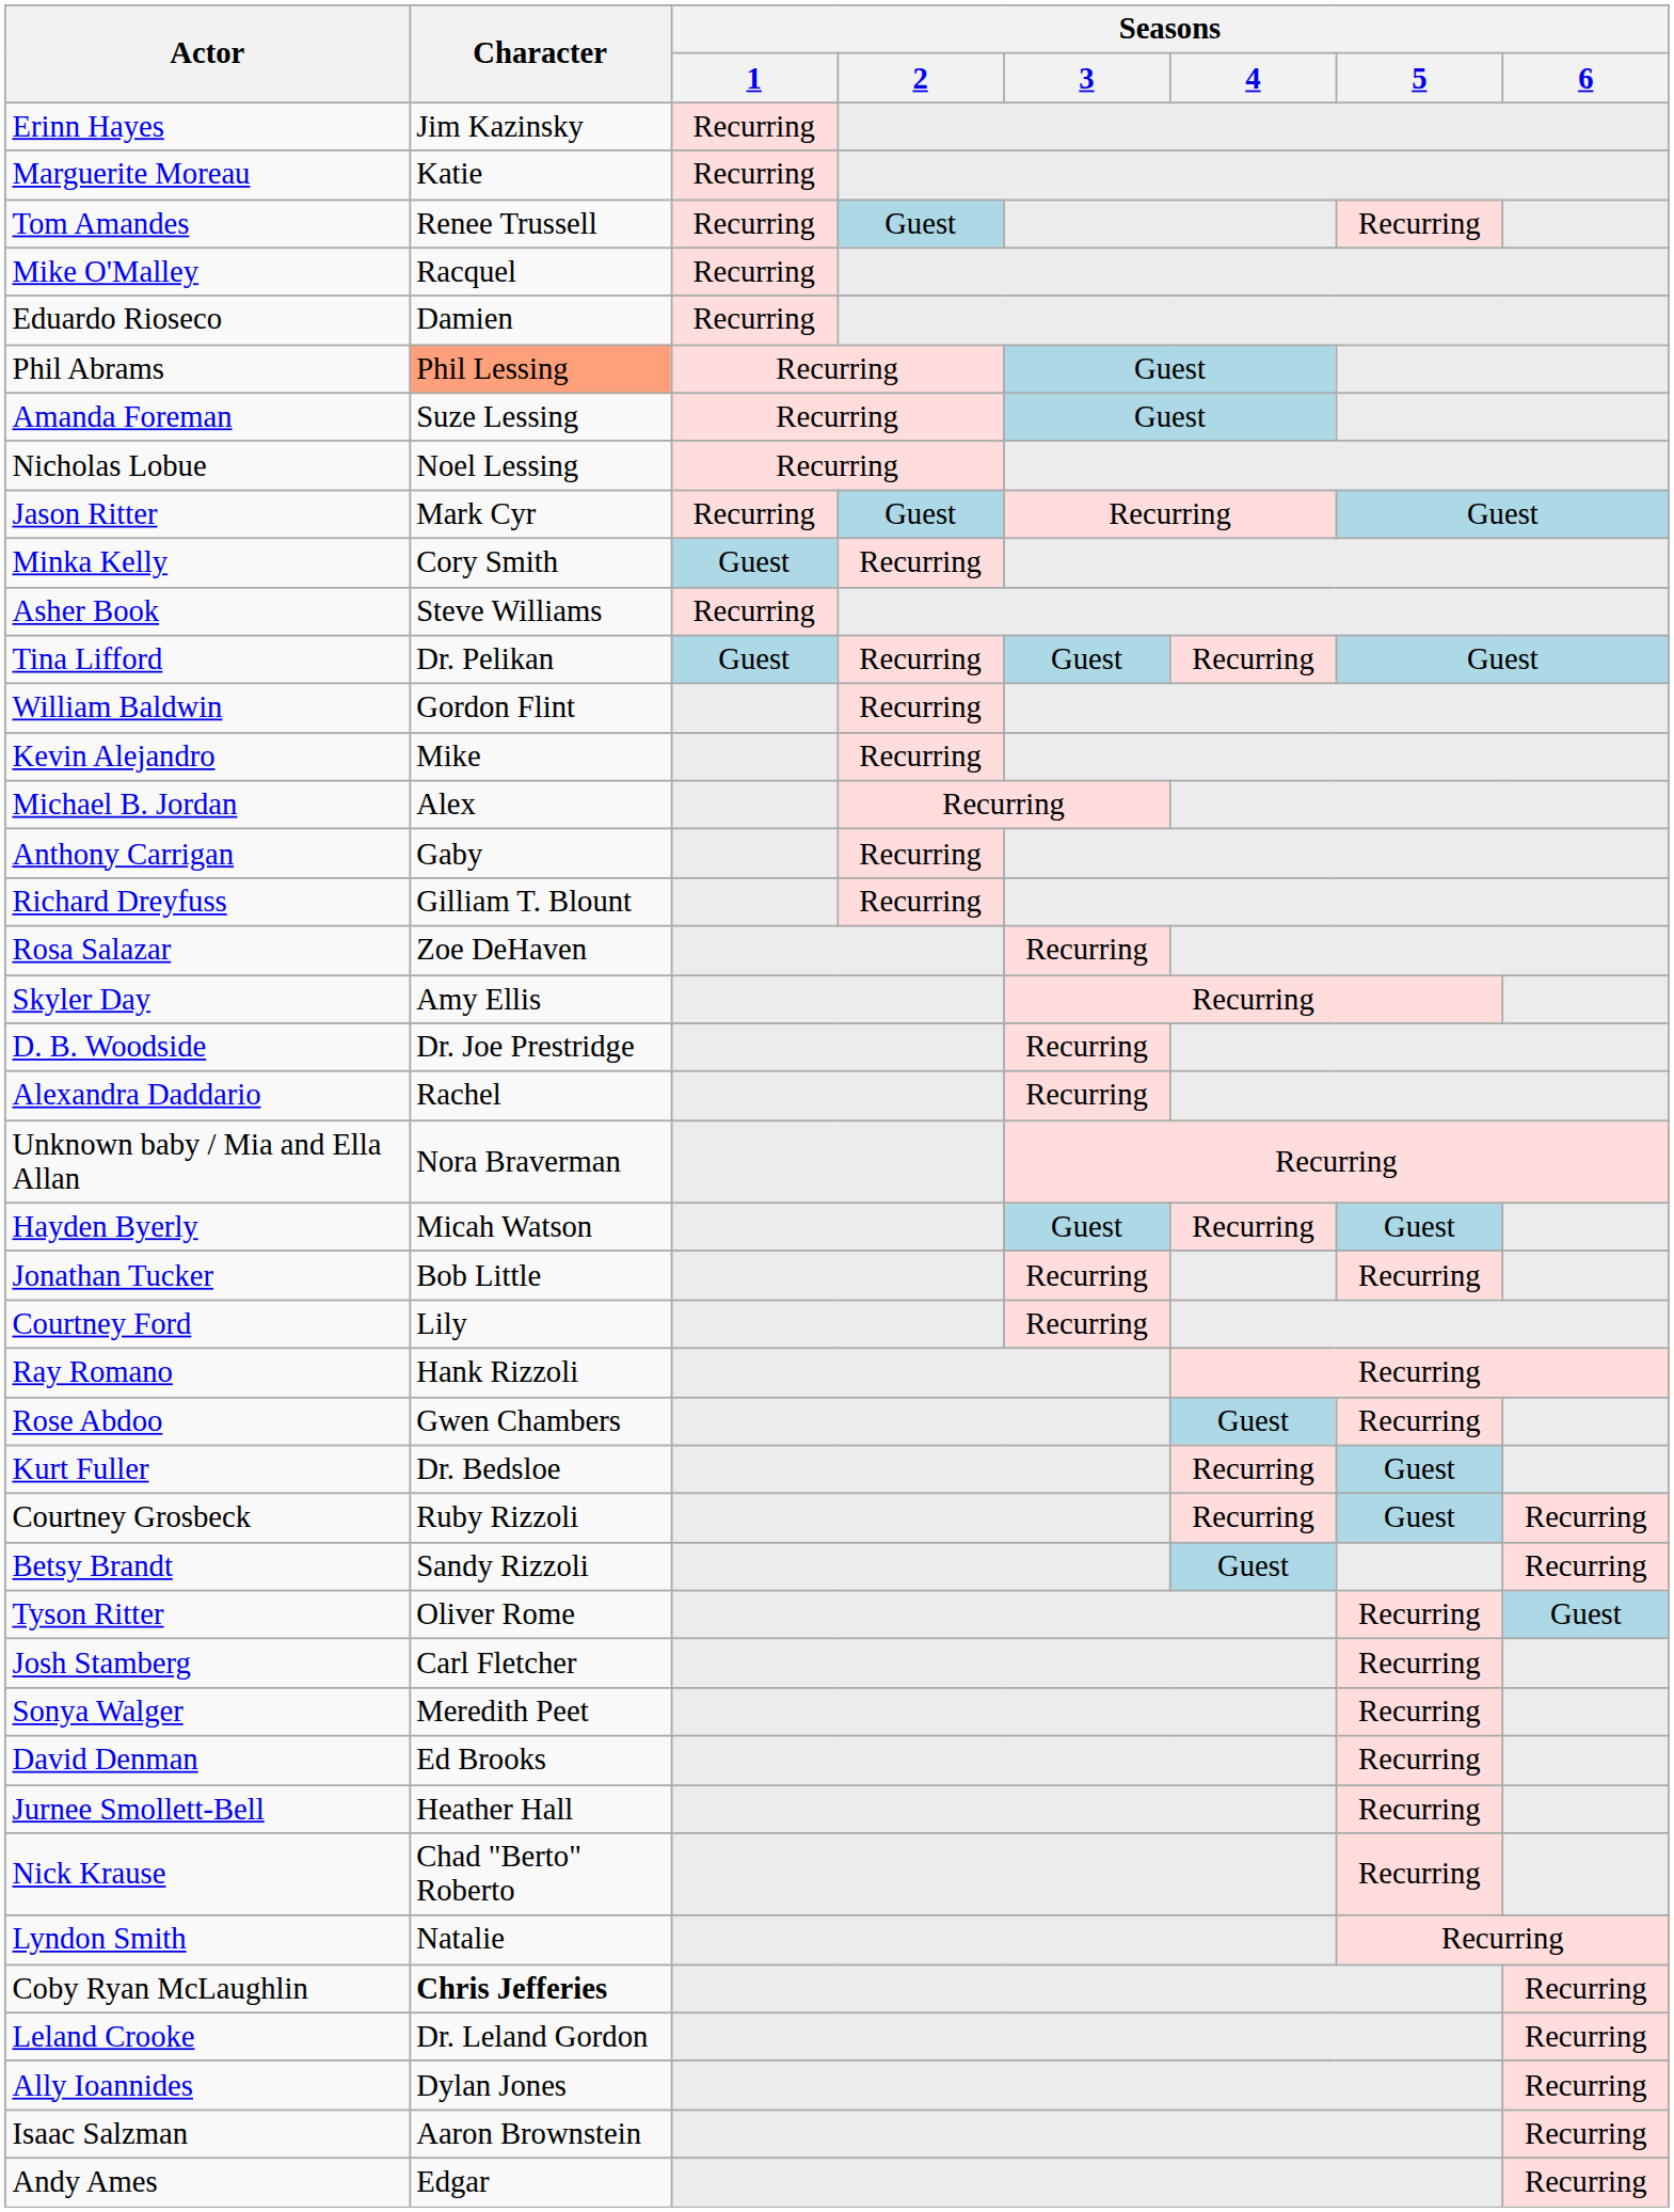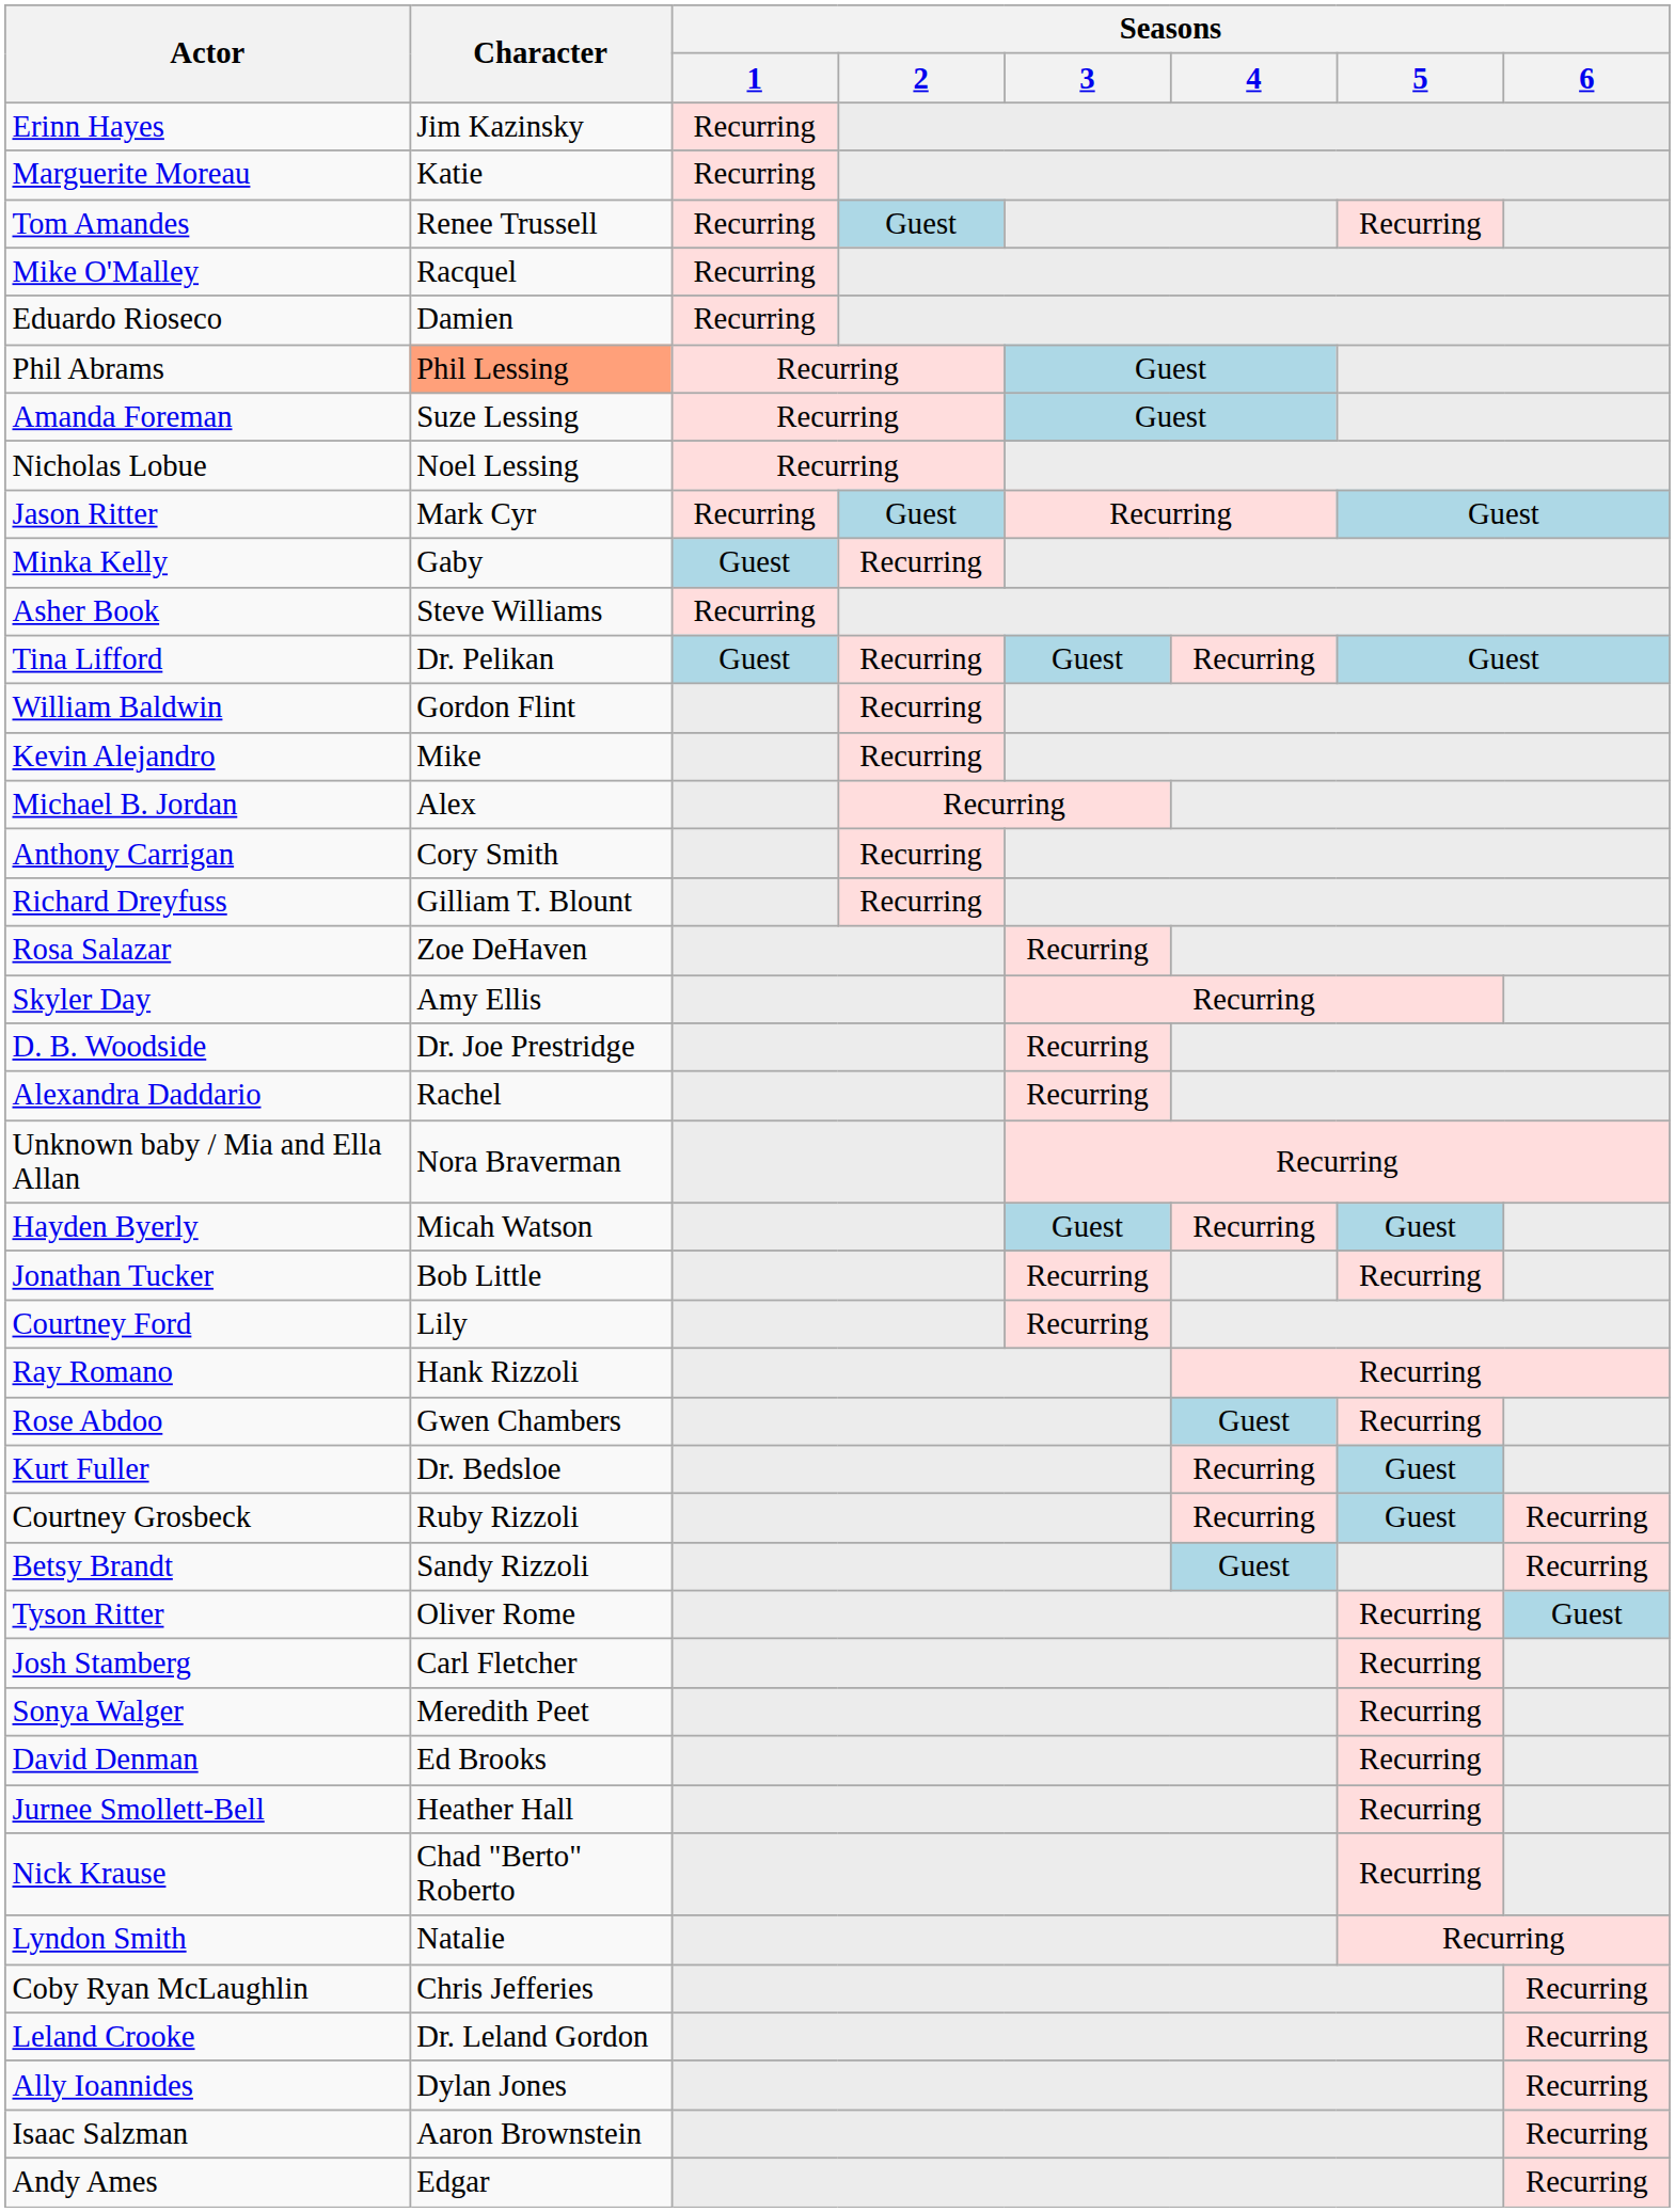Minka Kelly | Character: Cory Smith -> Gaby
Anthony Carrigan | Character: Gaby -> Cory Smith
Coby Ryan McLaughlin | Character: bold -> normal
